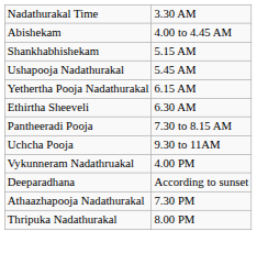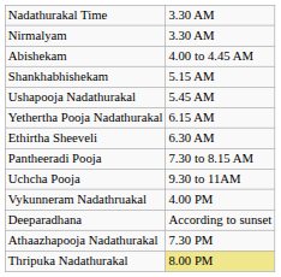+ row: Nirmalyam | 3.30 AM
Thripuka Nadathurakal | column 2: no background -> khaki background
